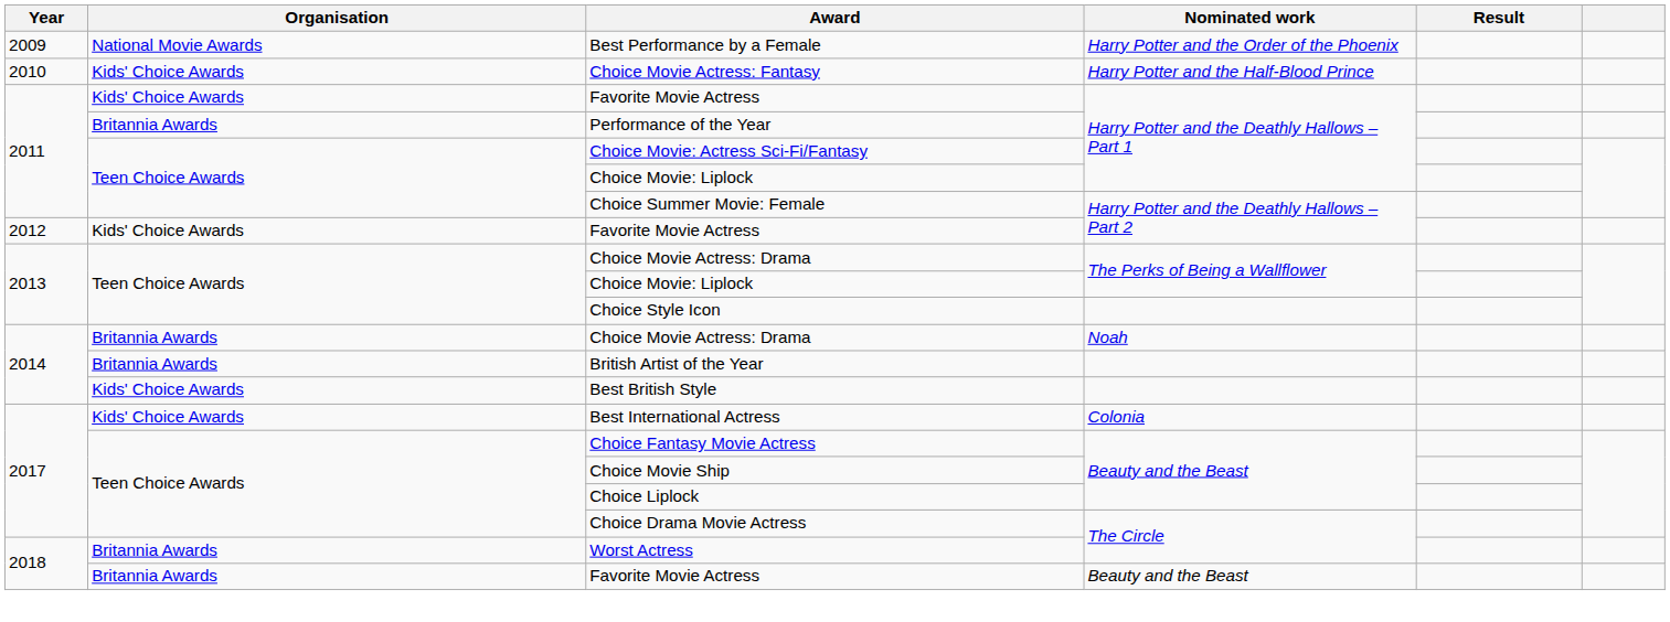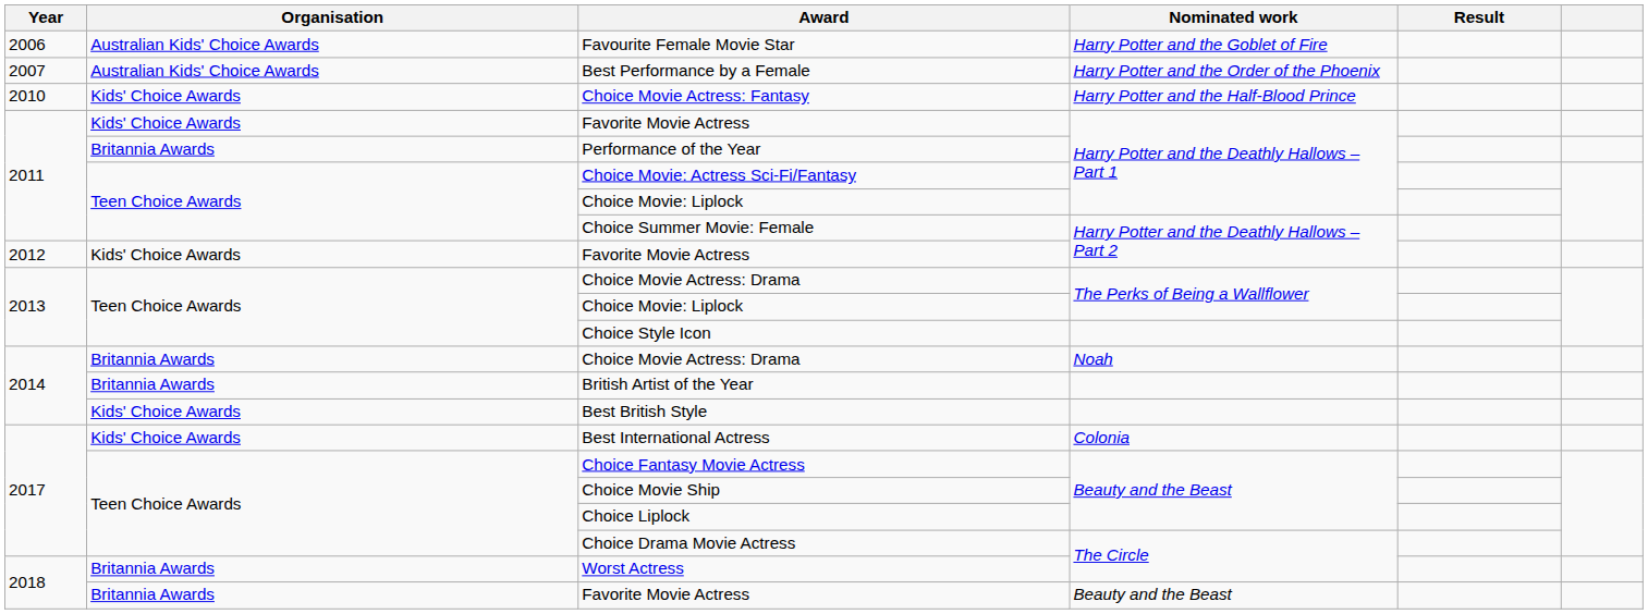+ row: 2006 | Australian Kids' Choice Awards | Favourite Female Movie Star | Harry Potter and the Goblet of Fire
Best Performance by a Female | Year: 2009 -> 2007
Best Performance by a Female | Organisation: National Movie Awards -> Australian Kids' Choice Awards
